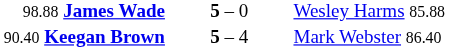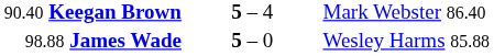rows swapped: 98.88 James Wade <-> 90.40 Keegan Brown
